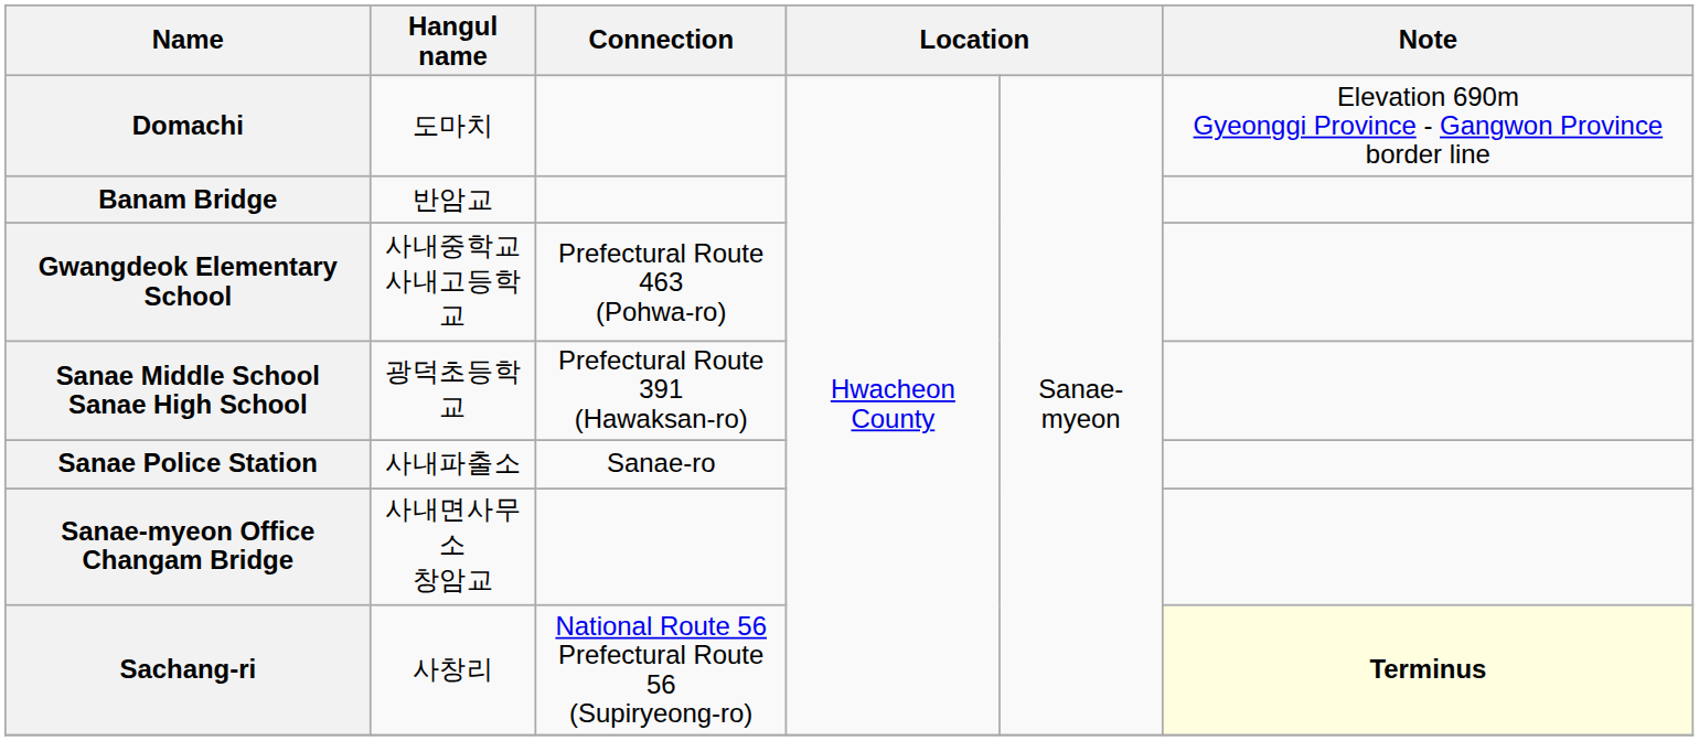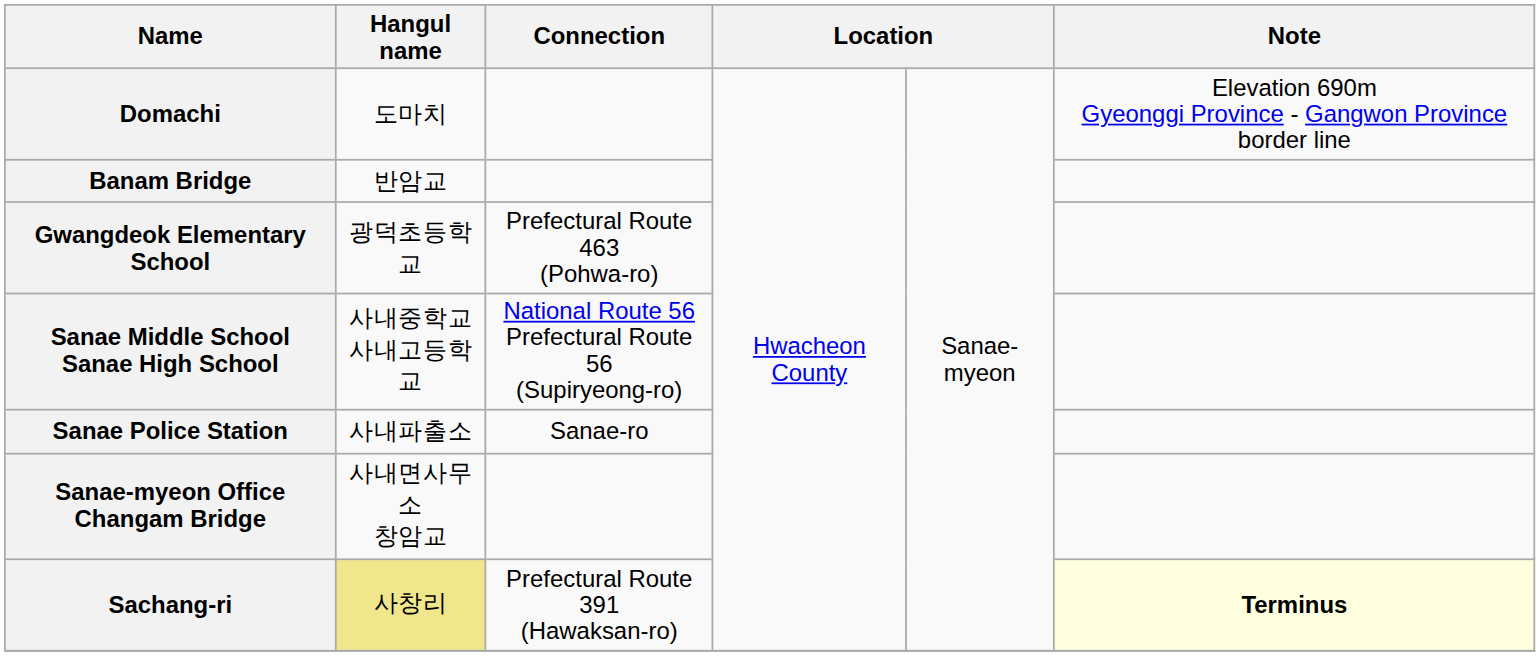Gwangdeok Elementary School | Hangul name: 사내중학교 사내고등학교 -> 광덕초등학교
Sanae Middle School Sanae High School | Hangul name: 광덕초등학교 -> 사내중학교 사내고등학교
Sanae Middle School Sanae High School | Connection: Prefectural Route 391 (Hawaksan-ro) -> National Route 56 Prefectural Route 56 (Supiryeong-ro)
Sachang-ri | Hangul name: no background -> khaki background
Sachang-ri | Connection: National Route 56 Prefectural Route 56 (Supiryeong-ro) -> Prefectural Route 391 (Hawaksan-ro)
